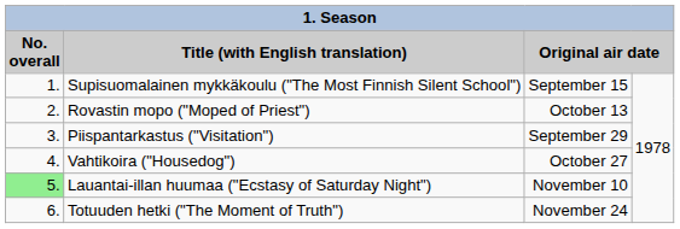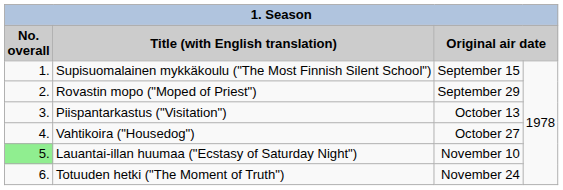Rovastin mopo ("Moped of Priest") | column 3: October 13 -> September 29
Piispantarkastus ("Visitation") | column 3: September 29 -> October 13
